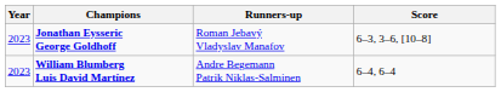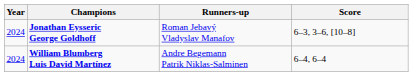Jonathan Eysseric George Goldhoff | Year: 2023 -> 2024
William Blumberg Luis David Martínez | Year: 2023 -> 2024
